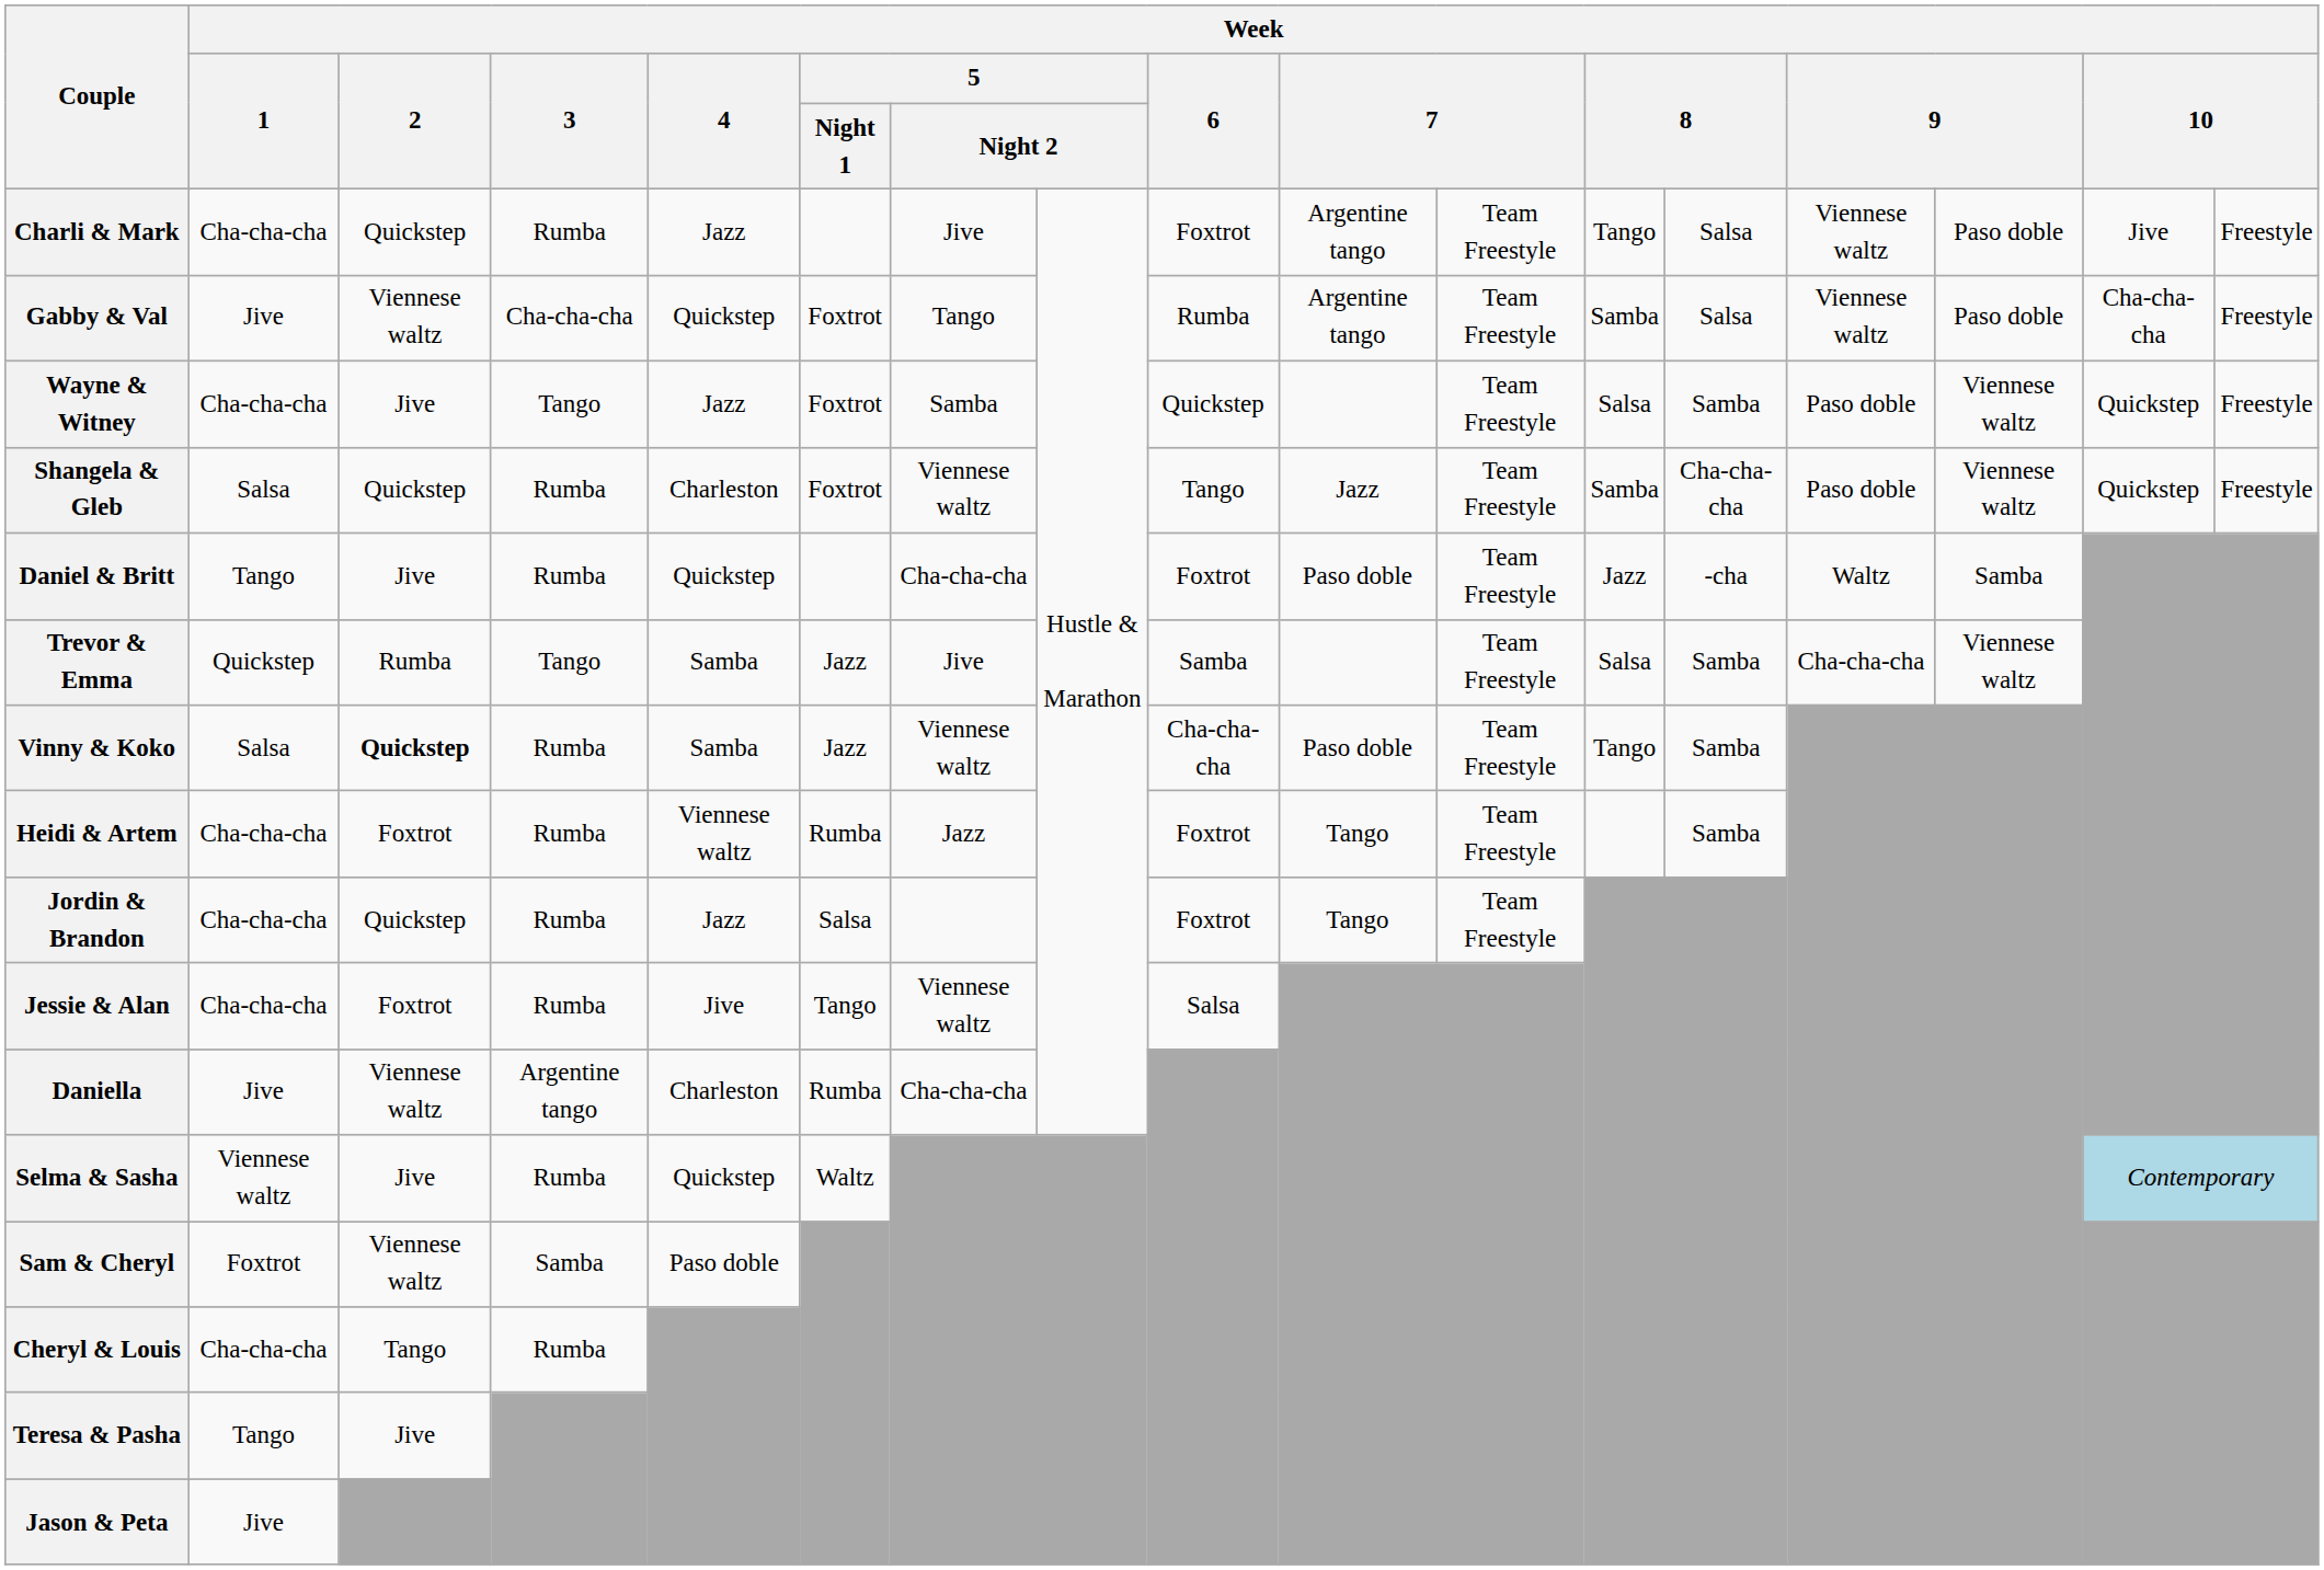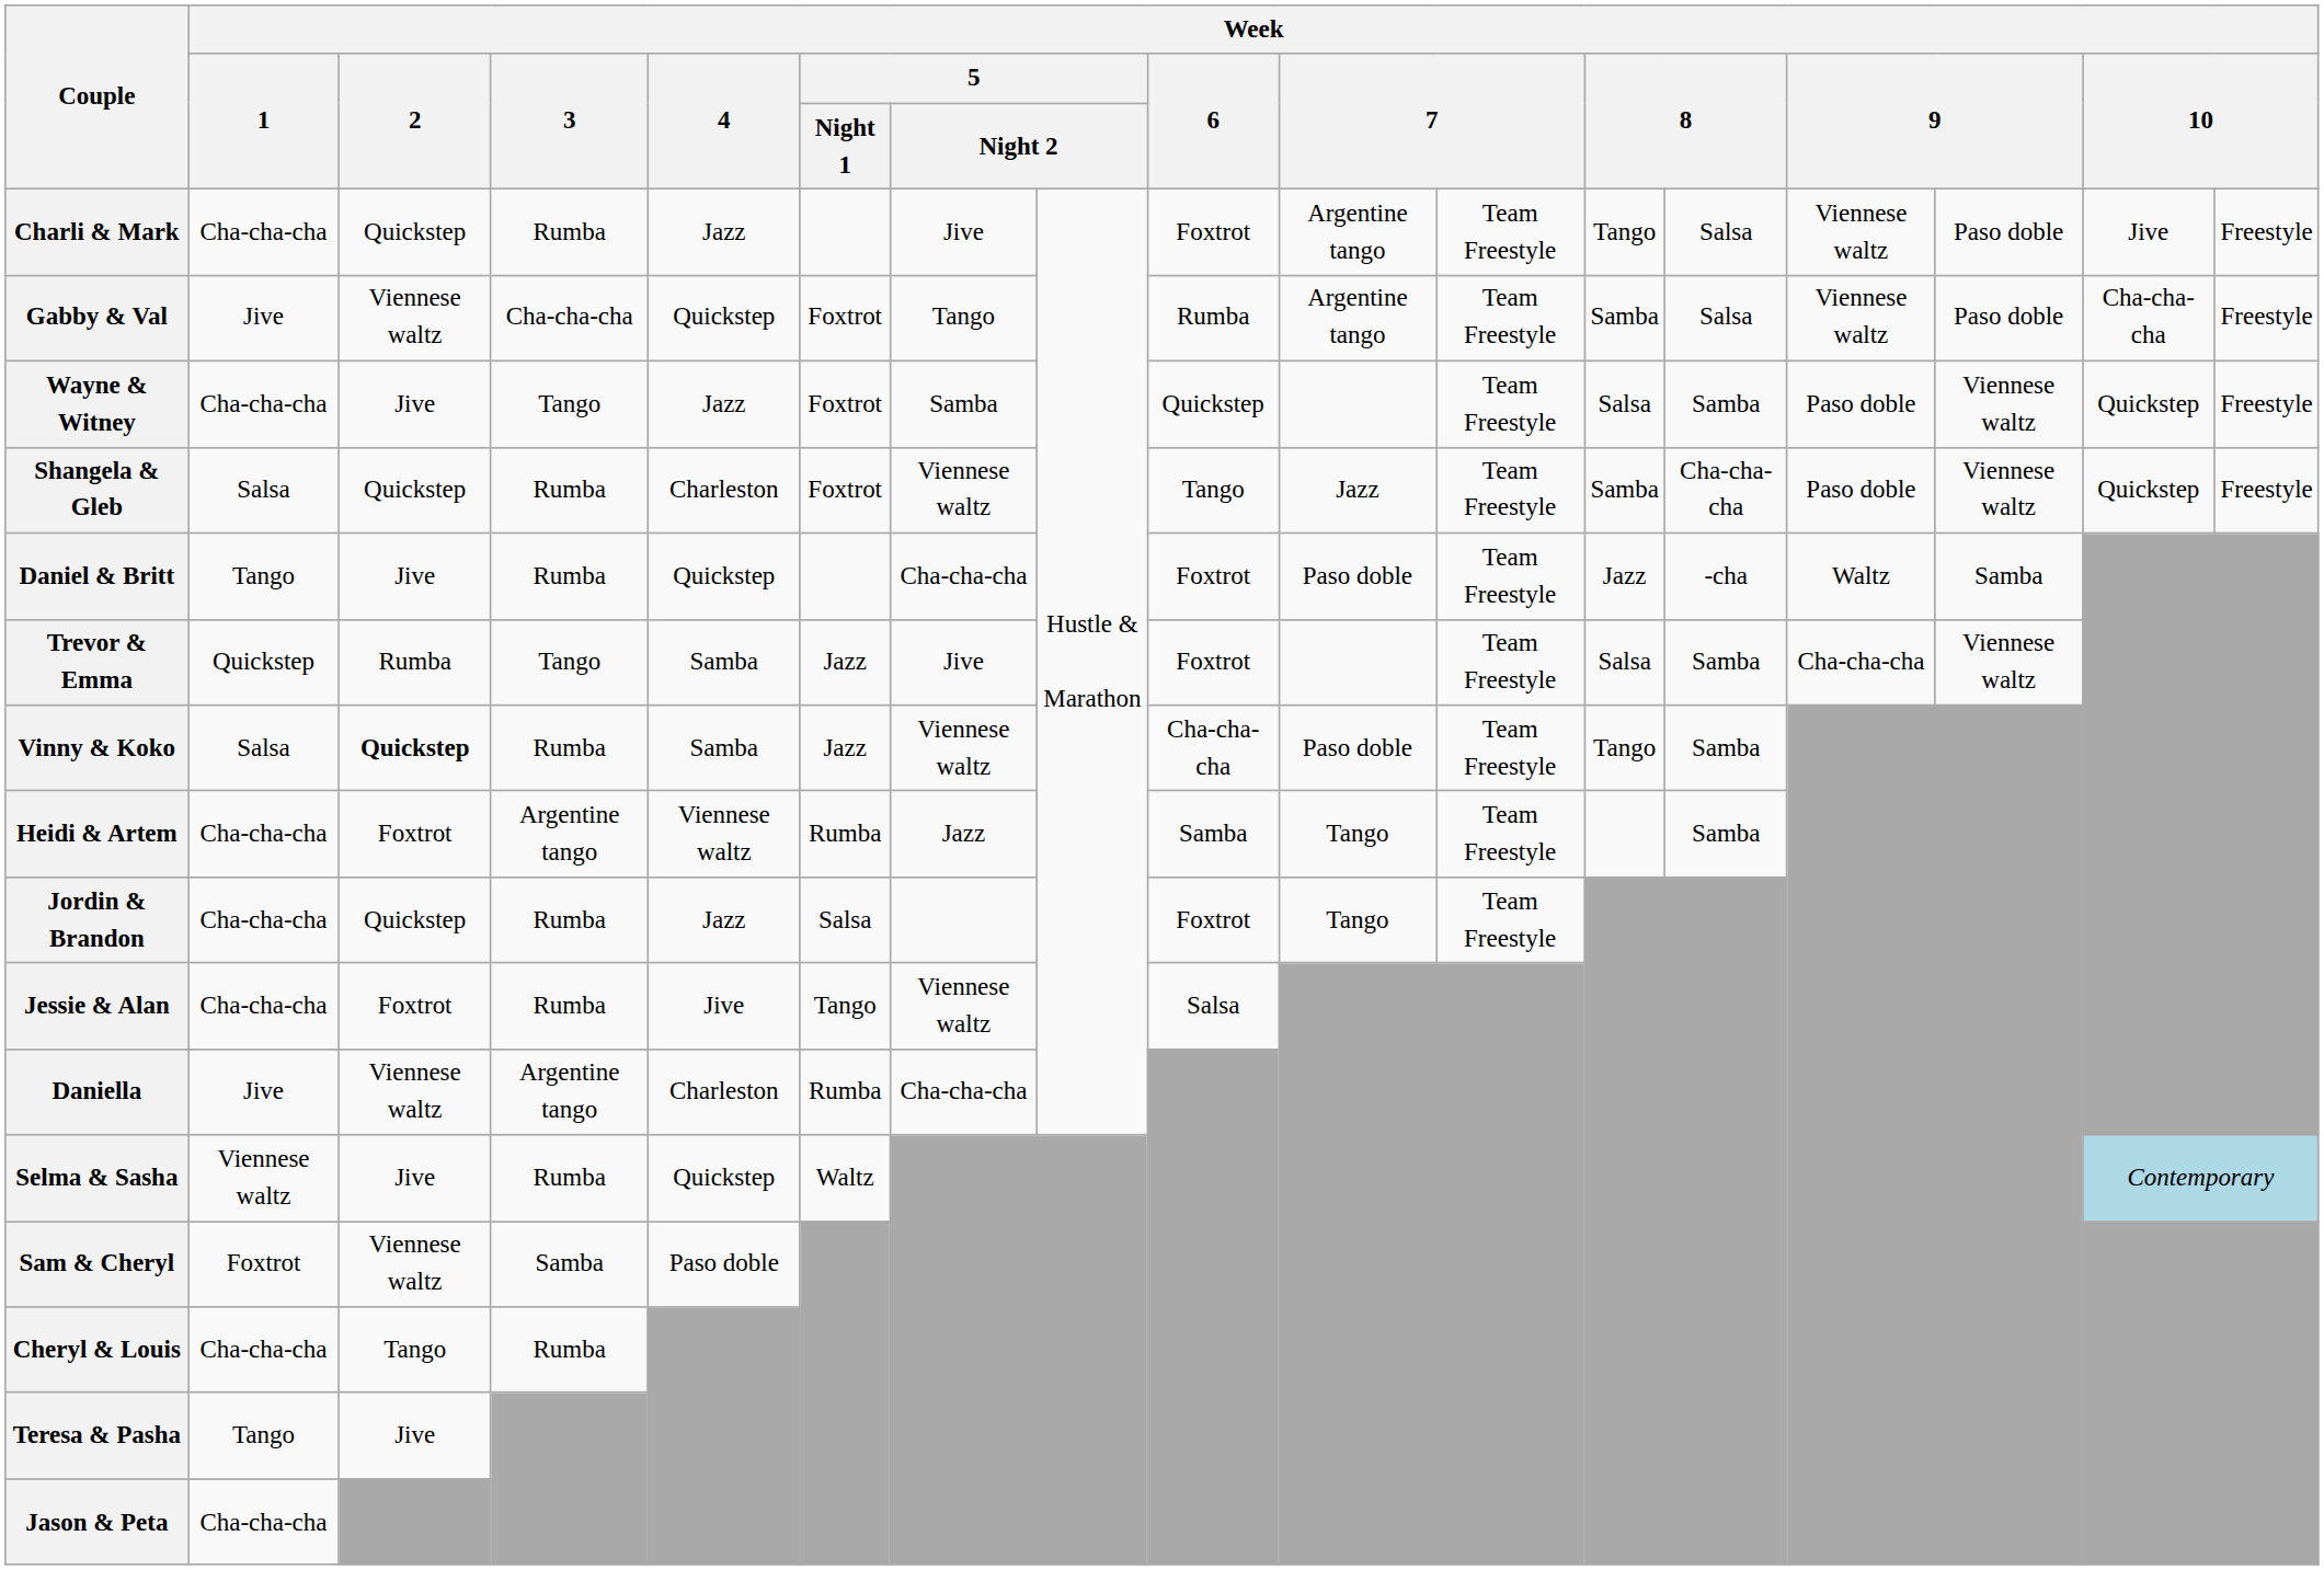Trevor & Emma | Week / 6: Samba -> Foxtrot
Heidi & Artem | Week / 3: Rumba -> Argentine tango
Heidi & Artem | Week / 6: Foxtrot -> Samba
Jason & Peta | Week / 1: Jive -> Cha-cha-cha
